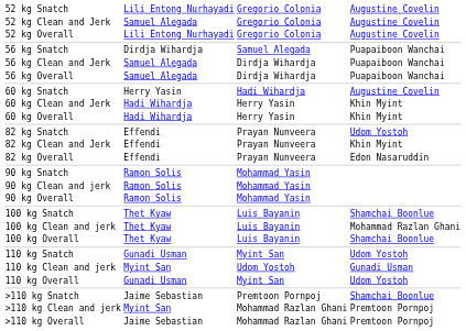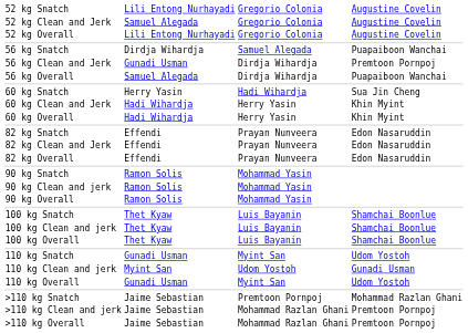56 kg Clean and Jerk | column 2: Samuel Alegada -> Gunadi Usman
56 kg Clean and Jerk | column 4: Puapaiboon Wanchai -> Premtoon Pornpoj
60 kg Snatch | column 4: Augustine Covelin -> Sua Jin Cheng
82 kg Snatch | column 4: Udom Yostoh -> Edon Nasaruddin
82 kg Clean and Jerk | column 4: Khin Myint -> Edon Nasaruddin
100 kg Clean and jerk | column 4: Mohammad Razlan Ghani -> Shamchai Boonlue
>110 kg Snatch | column 4: Shamchai Boonlue -> Mohammad Razlan Ghani
>110 kg Clean and jerk | column 2: Myint San -> Jaime Sebastian
